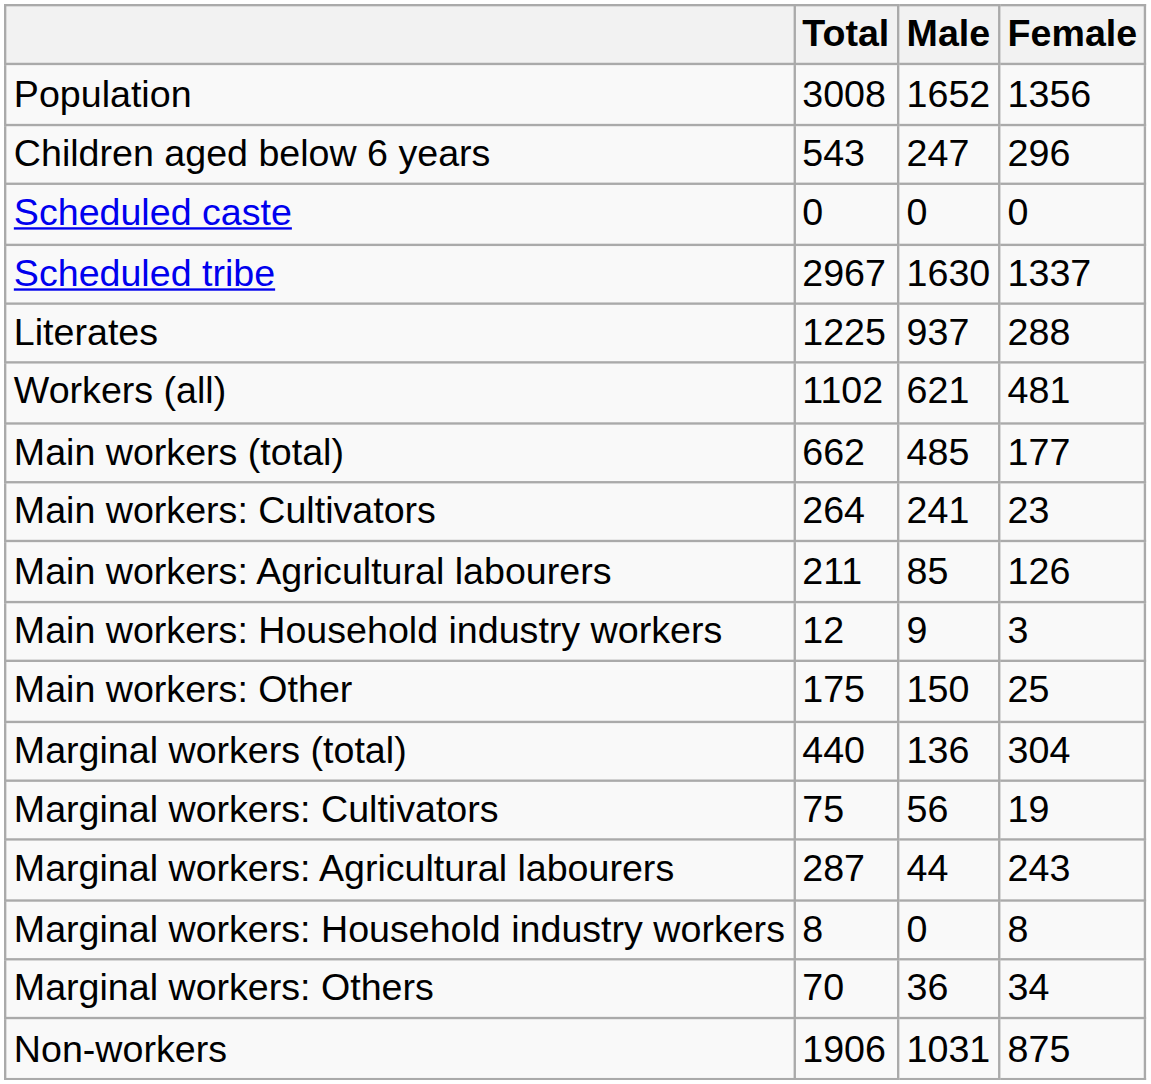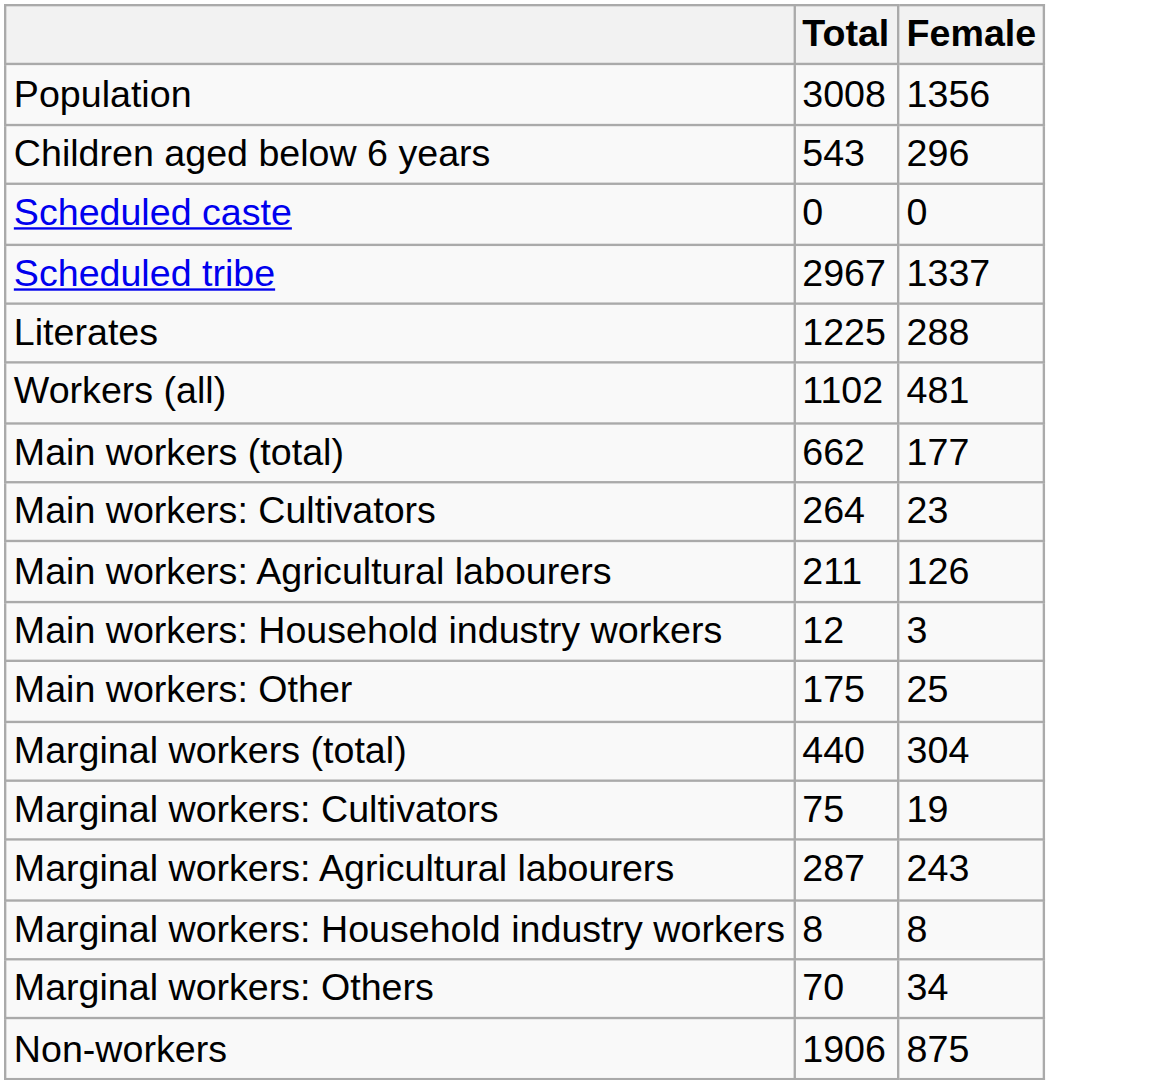- column: Male | 1652 | 247 | 0 | 1630 | 937 | 621 | 485 | 241 | 85 | 9 | 150 | 136 | 56 | 44 | 0 | 36 | 1031
